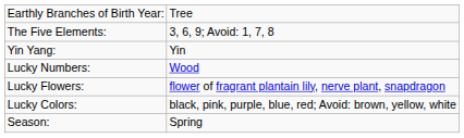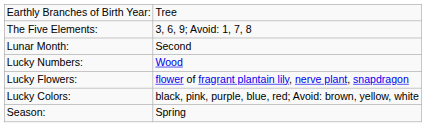- row: Yin Yang: | Yin
+ row: Lunar Month: | Second
